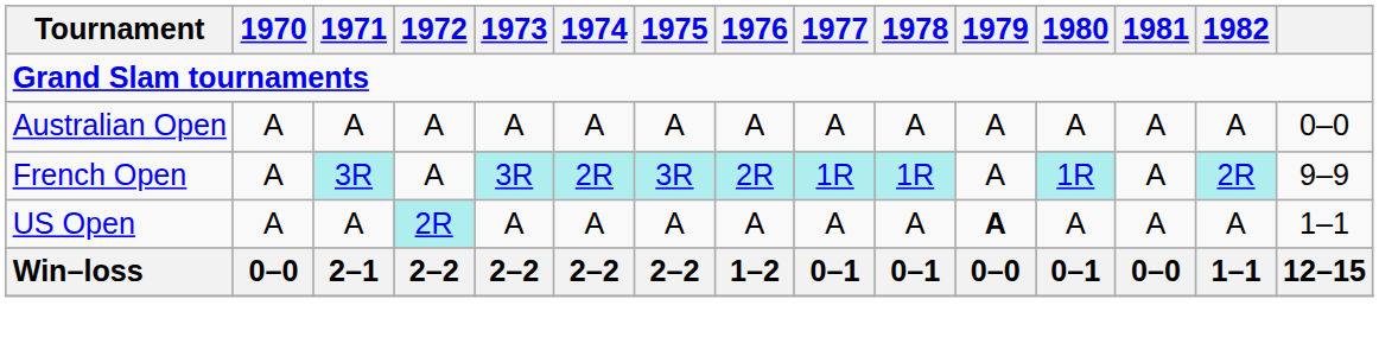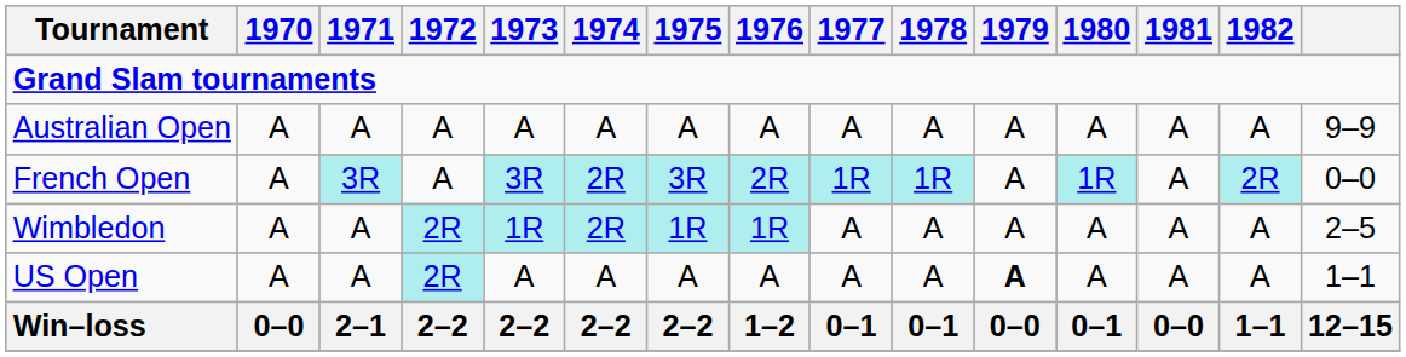Australian Open | column 15: 0–0 -> 9–9
French Open | column 15: 9–9 -> 0–0
+ row: Wimbledon | A | A | 2R | 1R | 2R | 1R | 1R | A | A | A | A | A | A | 2–5
